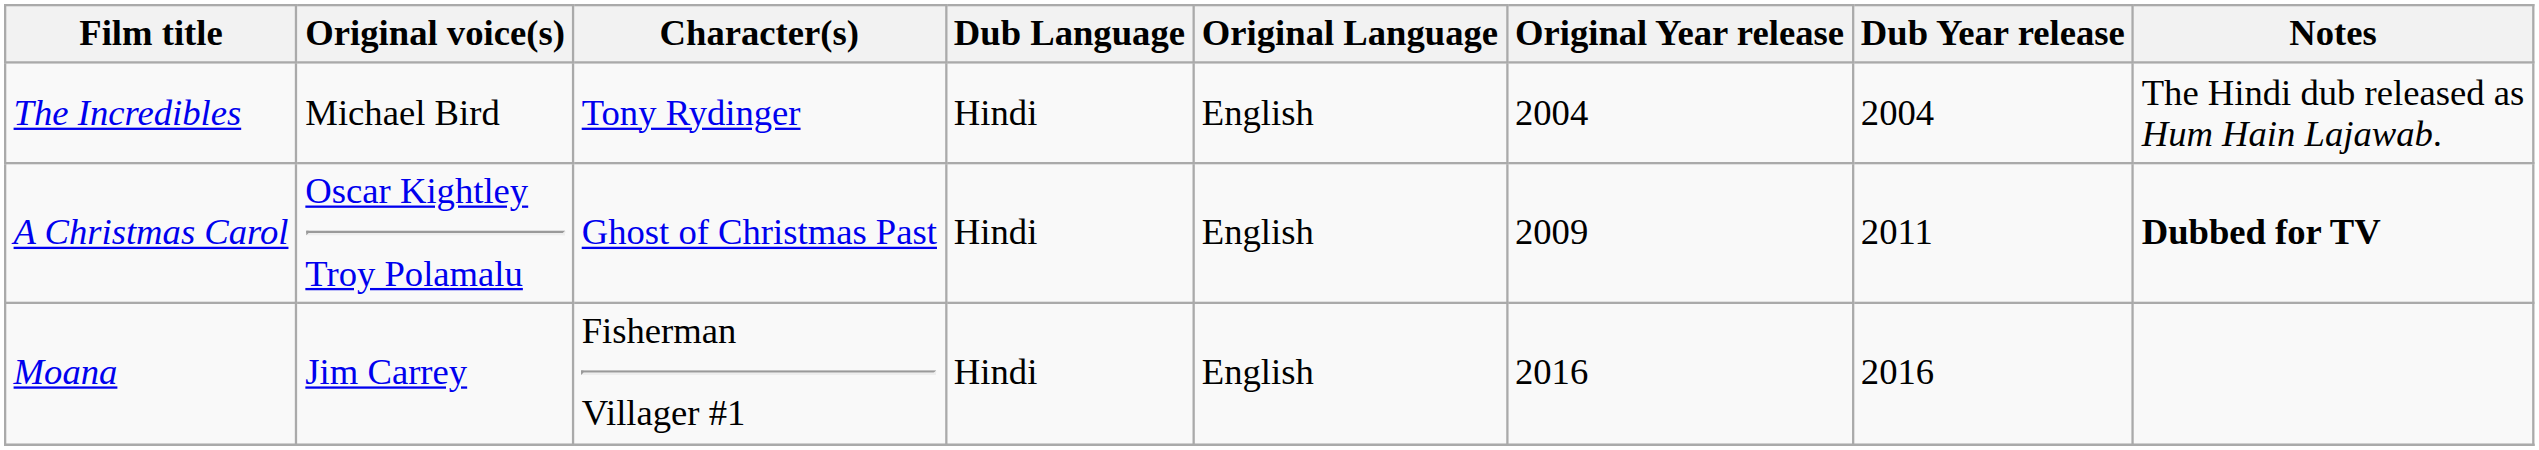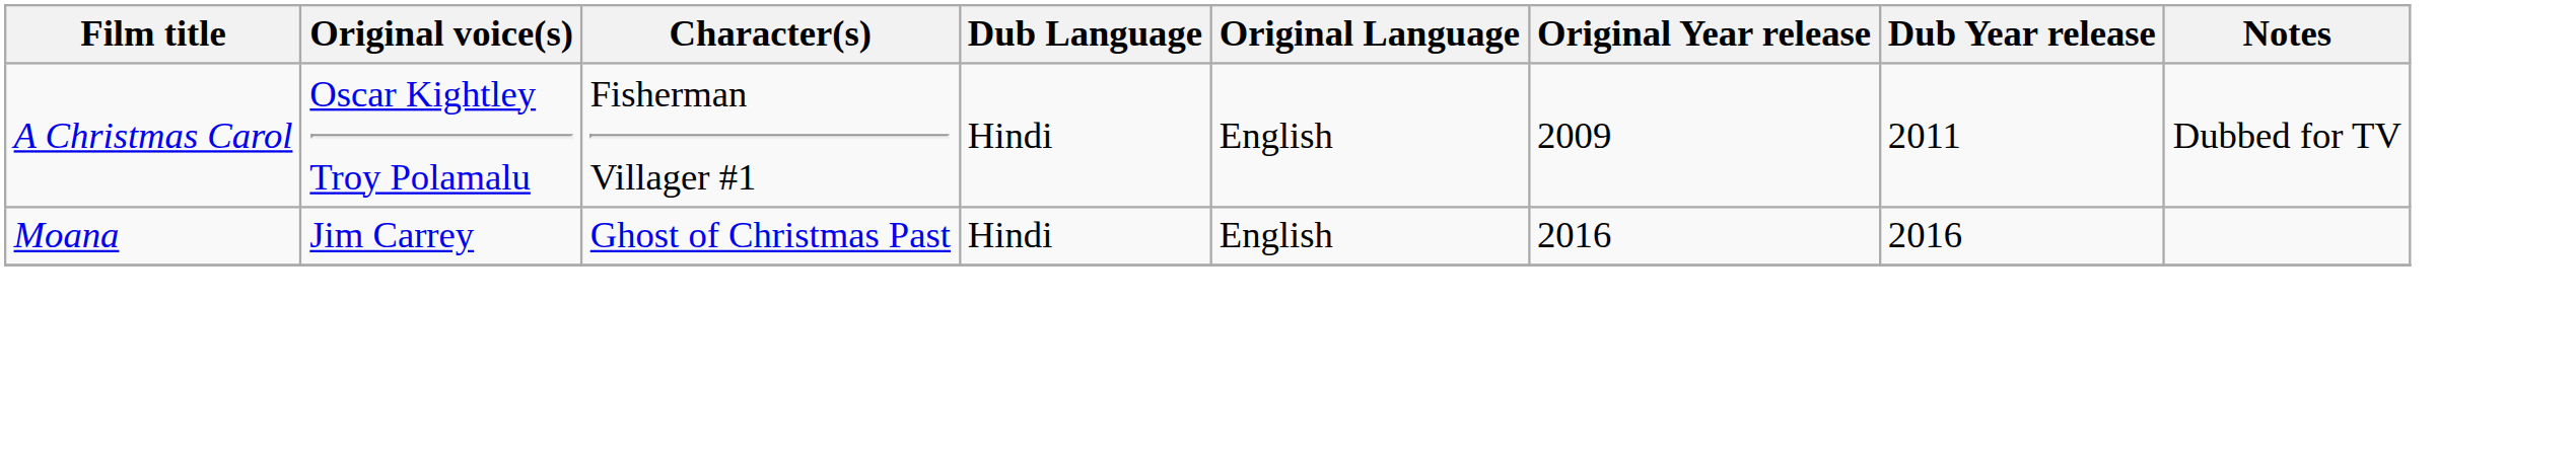- row: The Incredibles | Michael Bird | Tony Rydinger | Hindi | English | 2004 | 2004 | The Hindi dub released as Hum Hain Lajawab.
A Christmas Carol | Character(s): Ghost of Christmas Past -> Fisherman Villager #1
A Christmas Carol | Notes: bold -> normal
Moana | Character(s): Fisherman Villager #1 -> Ghost of Christmas Past
